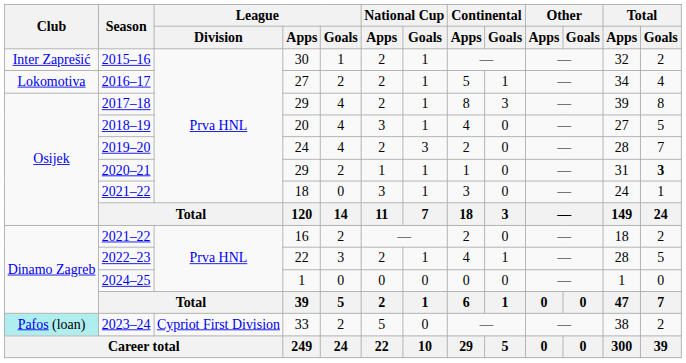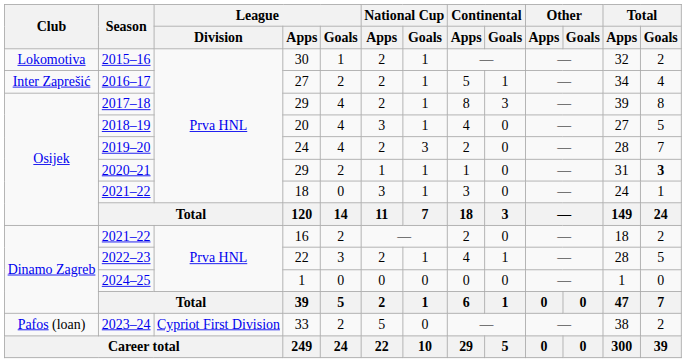2015–16 | Club: Inter Zaprešić -> Lokomotiva
2016–17 | Club: Lokomotiva -> Inter Zaprešić
2023–24 | Club: paleturquoise background -> no background
